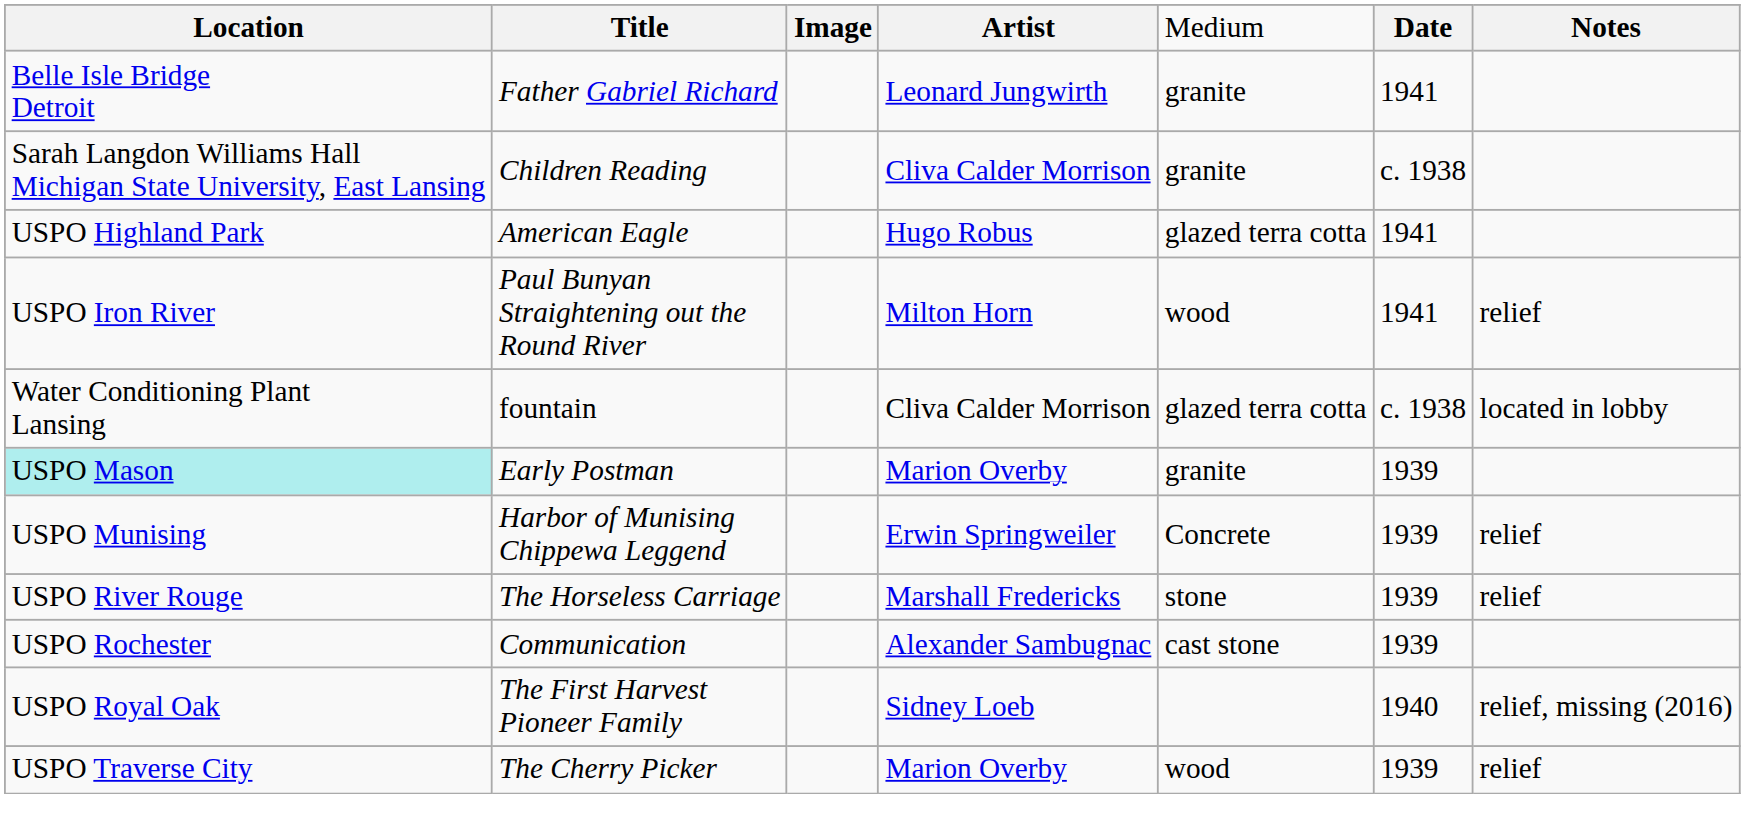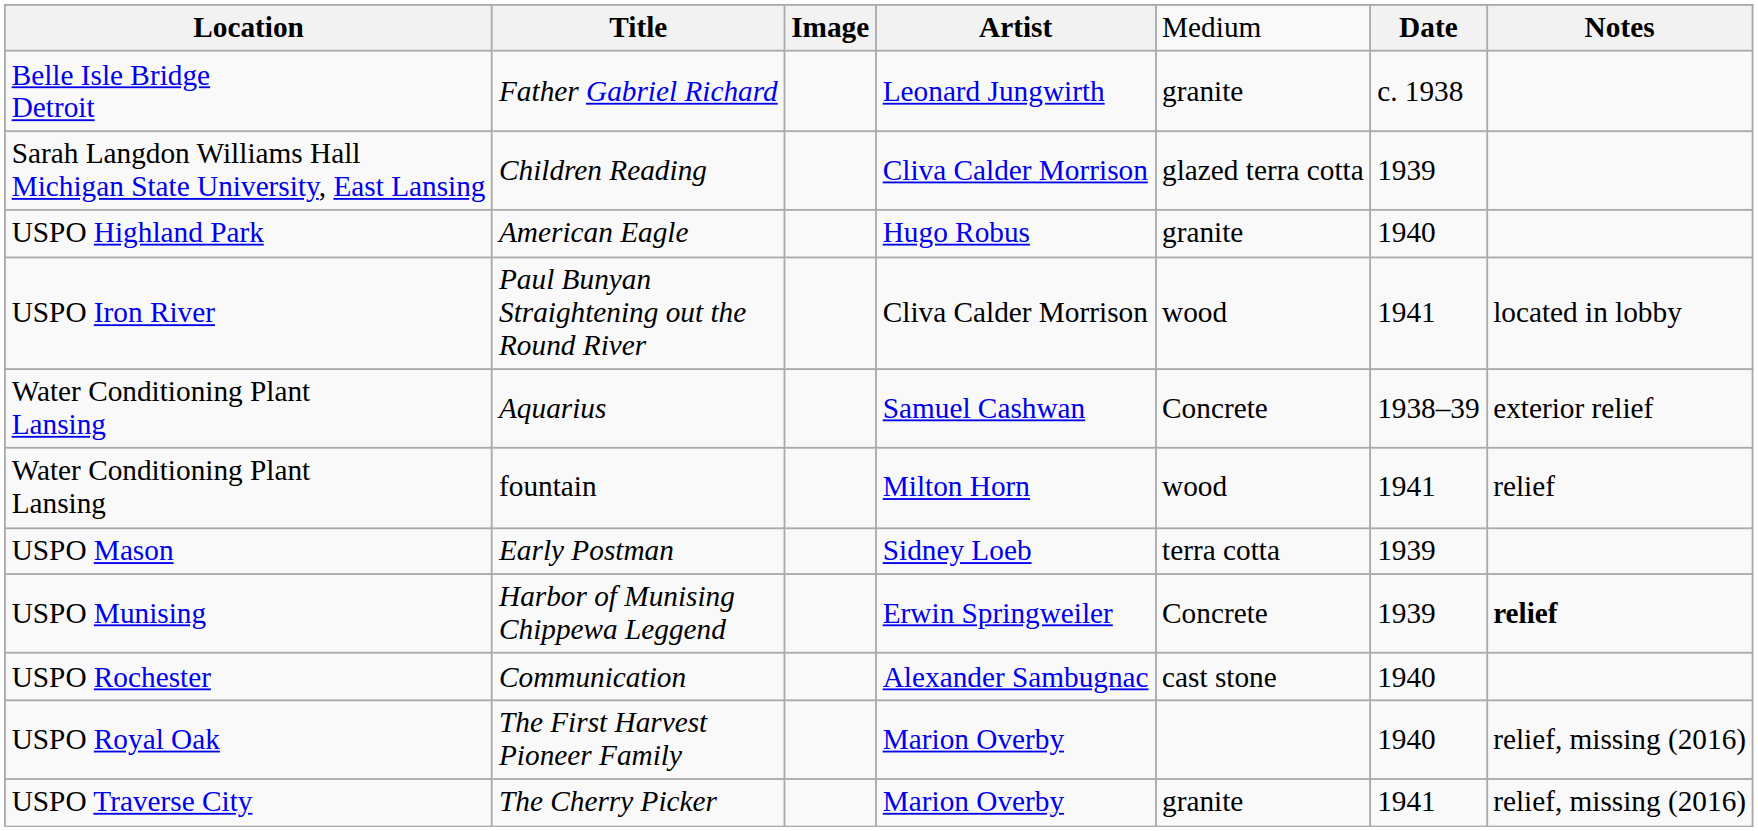Father Gabriel Richard | column 6: 1941 -> c. 1938
Children Reading | column 5: granite -> glazed terra cotta
Children Reading | column 6: c. 1938 -> 1939
American Eagle | column 5: glazed terra cotta -> granite
American Eagle | column 6: 1941 -> 1940
Paul Bunyan Straightening out the Round River | column 4: Milton Horn -> Cliva Calder Morrison
Paul Bunyan Straightening out the Round River | column 7: relief -> located in lobby
+ row: Water Conditioning Plant Lansing | Aquarius | Samuel Cashwan | Concrete | 1938–39 | exterior relief
fountain | column 4: Cliva Calder Morrison -> Milton Horn
fountain | column 5: glazed terra cotta -> wood
fountain | column 6: c. 1938 -> 1941
fountain | column 7: located in lobby -> relief
Early Postman | column 1: paleturquoise background -> no background
Early Postman | column 4: Marion Overby -> Sidney Loeb
Early Postman | column 5: granite -> terra cotta
Harbor of Munising Chippewa Leggend | column 7: normal -> bold
- row: USPO River Rouge | The Horseless Carriage | Marshall Fredericks | stone | 1939 | relief
Communication | column 6: 1939 -> 1940
The First Harvest Pioneer Family | column 4: Sidney Loeb -> Marion Overby
The Cherry Picker | column 5: wood -> granite
The Cherry Picker | column 6: 1939 -> 1941
The Cherry Picker | column 7: relief -> relief, missing (2016)
